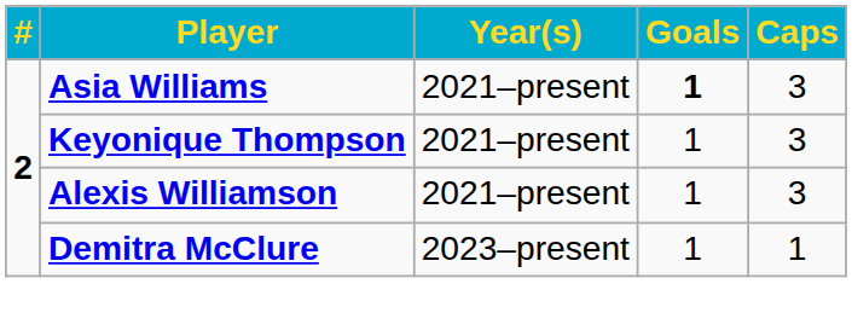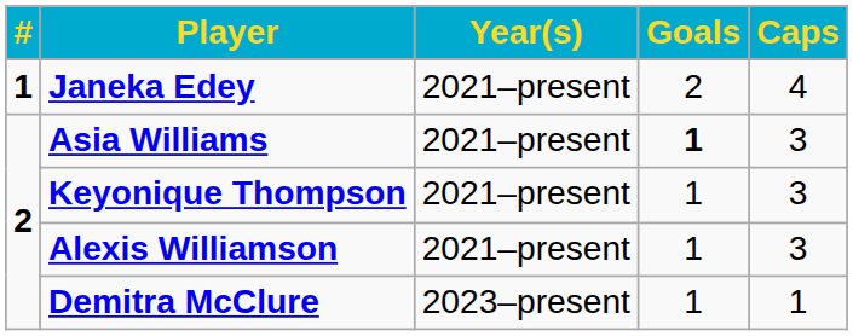+ row: 1 | Janeka Edey | 2021–present | 2 | 4
